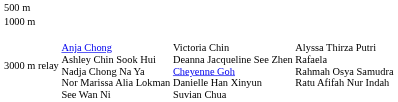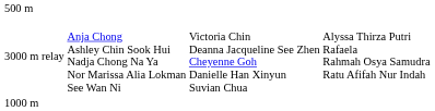rows swapped: 1000 m <-> 3000 m relay
